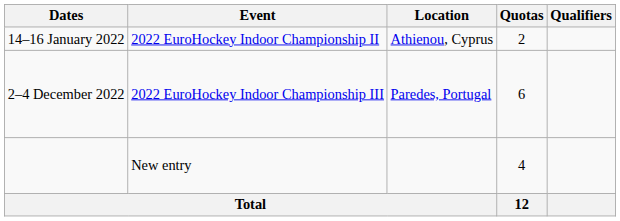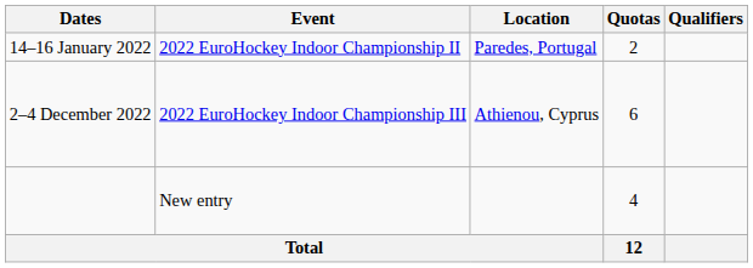14–16 January 2022 | Location: Athienou, Cyprus -> Paredes, Portugal
2–4 December 2022 | Location: Paredes, Portugal -> Athienou, Cyprus
